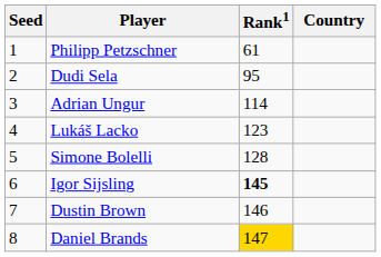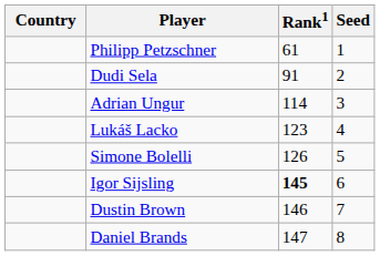columns swapped: Country <-> Seed
Dudi Sela | Rank1: 95 -> 91
Simone Bolelli | Rank1: 128 -> 126
Daniel Brands | Rank1: gold background -> no background
